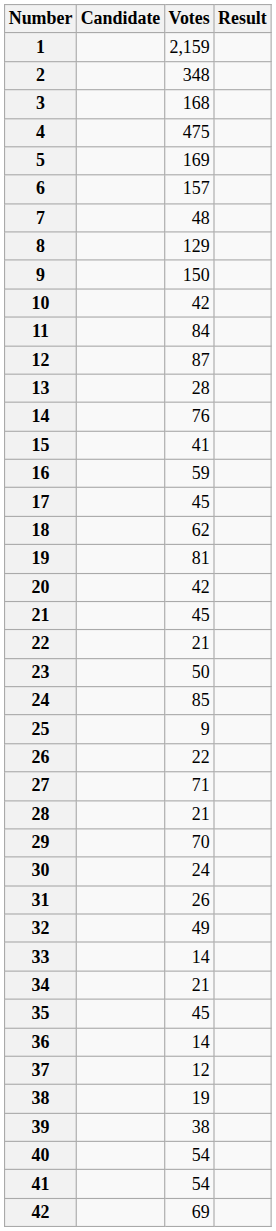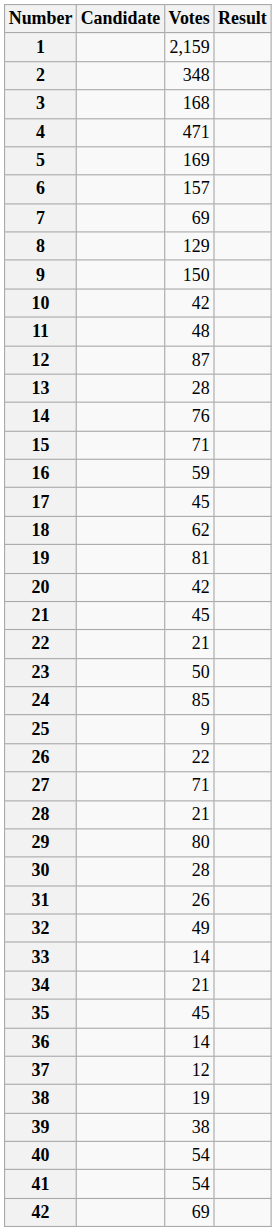4 | Votes: 475 -> 471
7 | Votes: 48 -> 69
11 | Votes: 84 -> 48
15 | Votes: 41 -> 71
29 | Votes: 70 -> 80
30 | Votes: 24 -> 28
